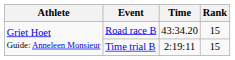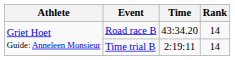Road race B | Rank: 15 -> 14
Time trial B | Rank: 15 -> 14
